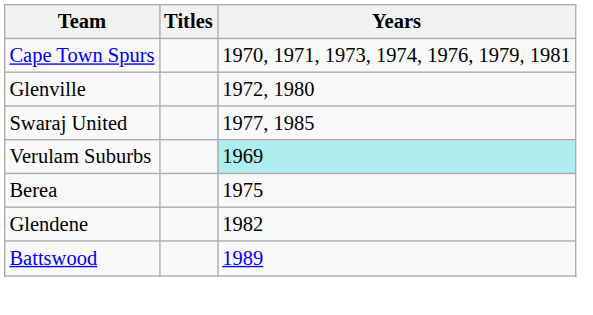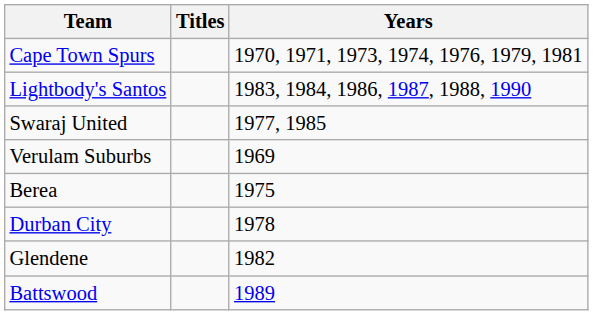+ row: Lightbody's Santos | 1983, 1984, 1986, 1987, 1988, 1990
- row: Glenville | 1972, 1980
Verulam Suburbs | Years: paleturquoise background -> no background
+ row: Durban City | 1978
